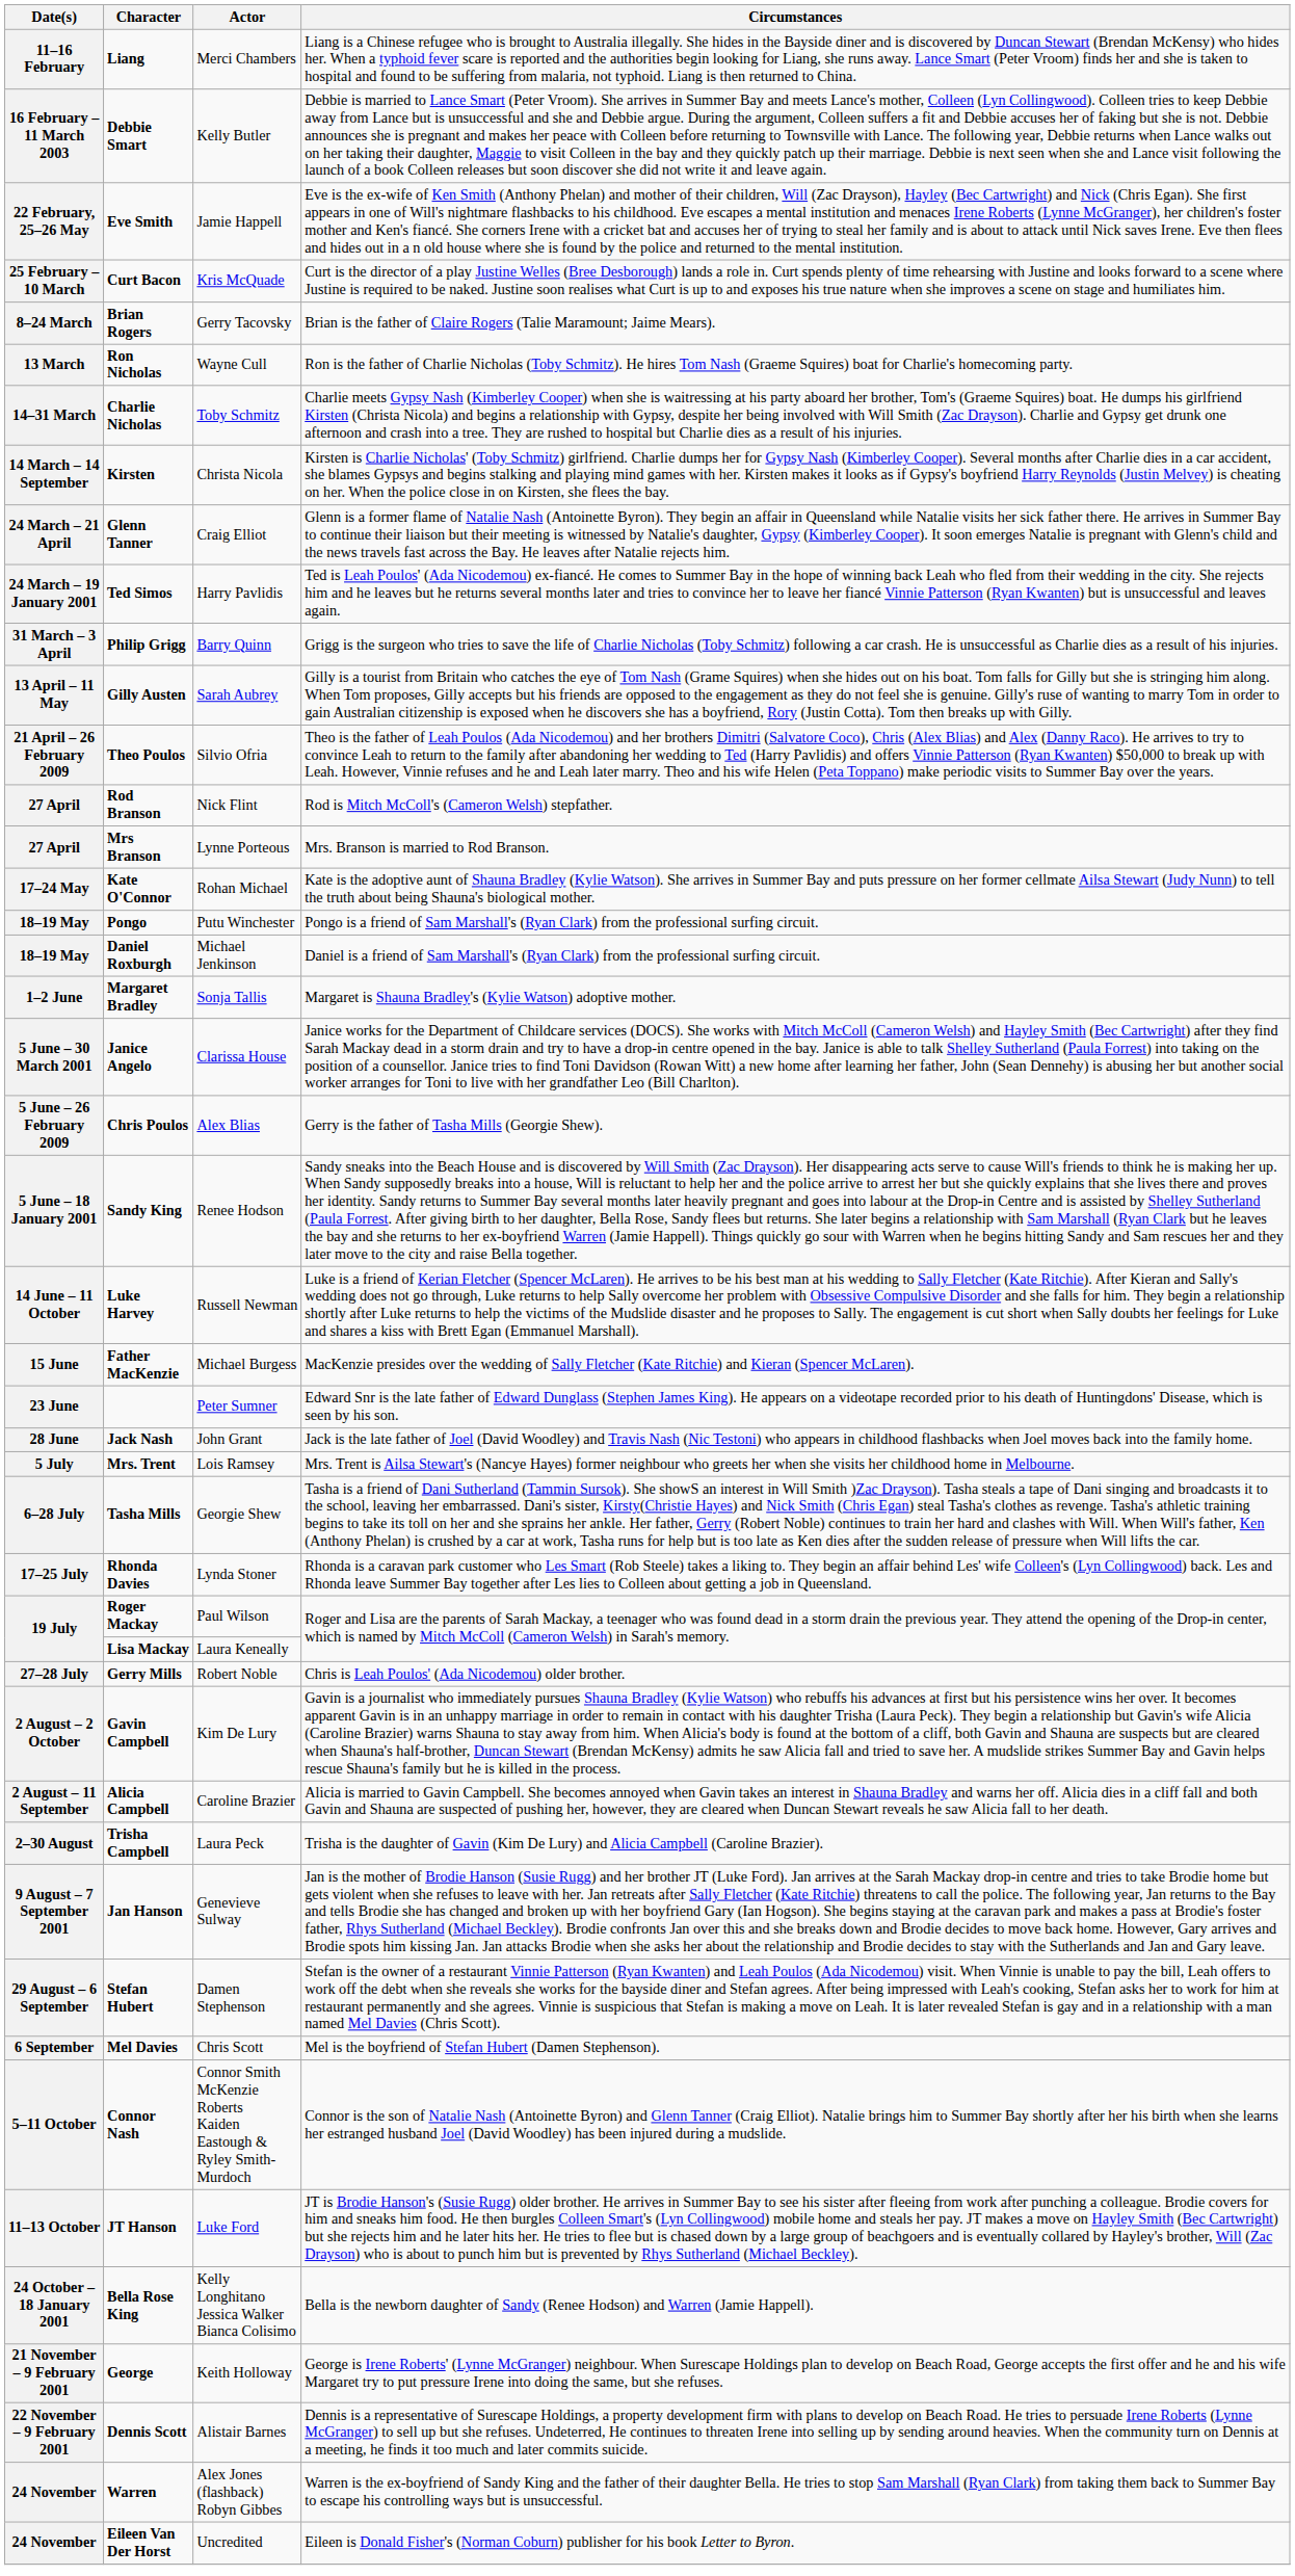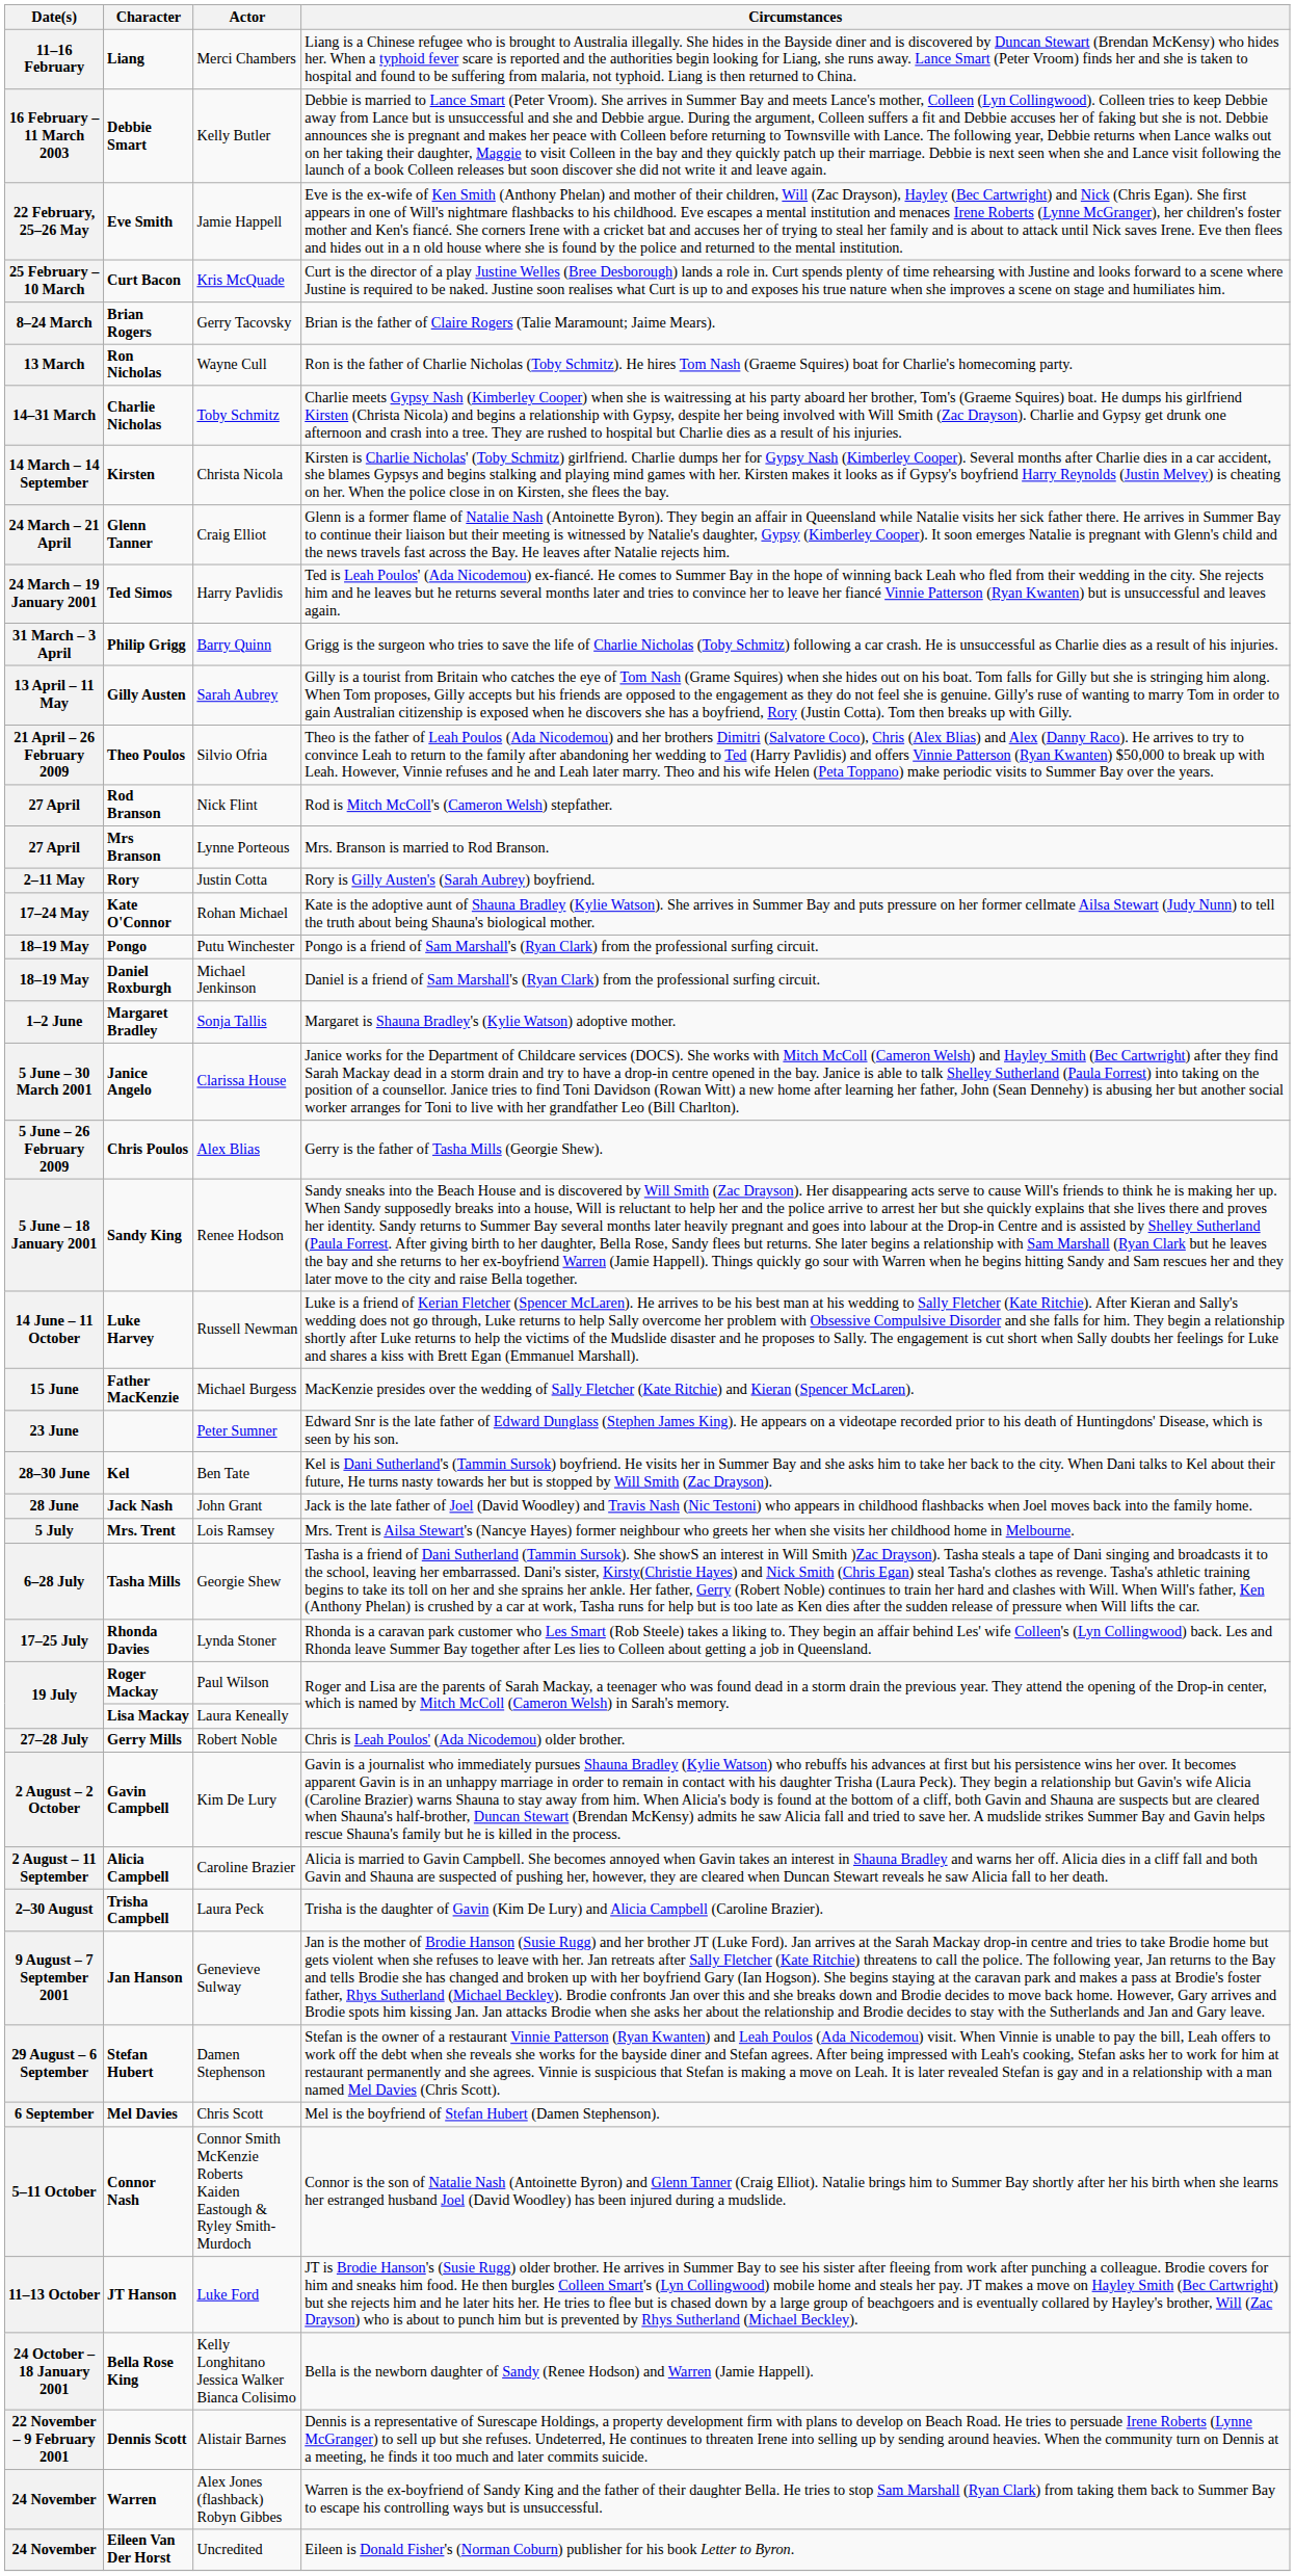+ row: 2–11 May | Rory | Justin Cotta | Rory is Gilly Austen's (Sarah Aubrey) boyfriend.
+ row: 28–30 June | Kel | Ben Tate | Kel is Dani Sutherland's (Tammin Sursok) boyfriend. He visits her in Summer Bay and she asks him to take her back to the city. When Dani talks to Kel about their future, He turns nasty towards her but is stopped by Will Smith (Zac Drayson).
- row: 21 November – 9 February 2001 | George | Keith Holloway | George is Irene Roberts' (Lynne McGranger) neighbour. When Surescape Holdings plan to develop on Beach Road, George accepts the first offer and he and his wife Margaret try to put pressure Irene into doing the same, but she refuses.
